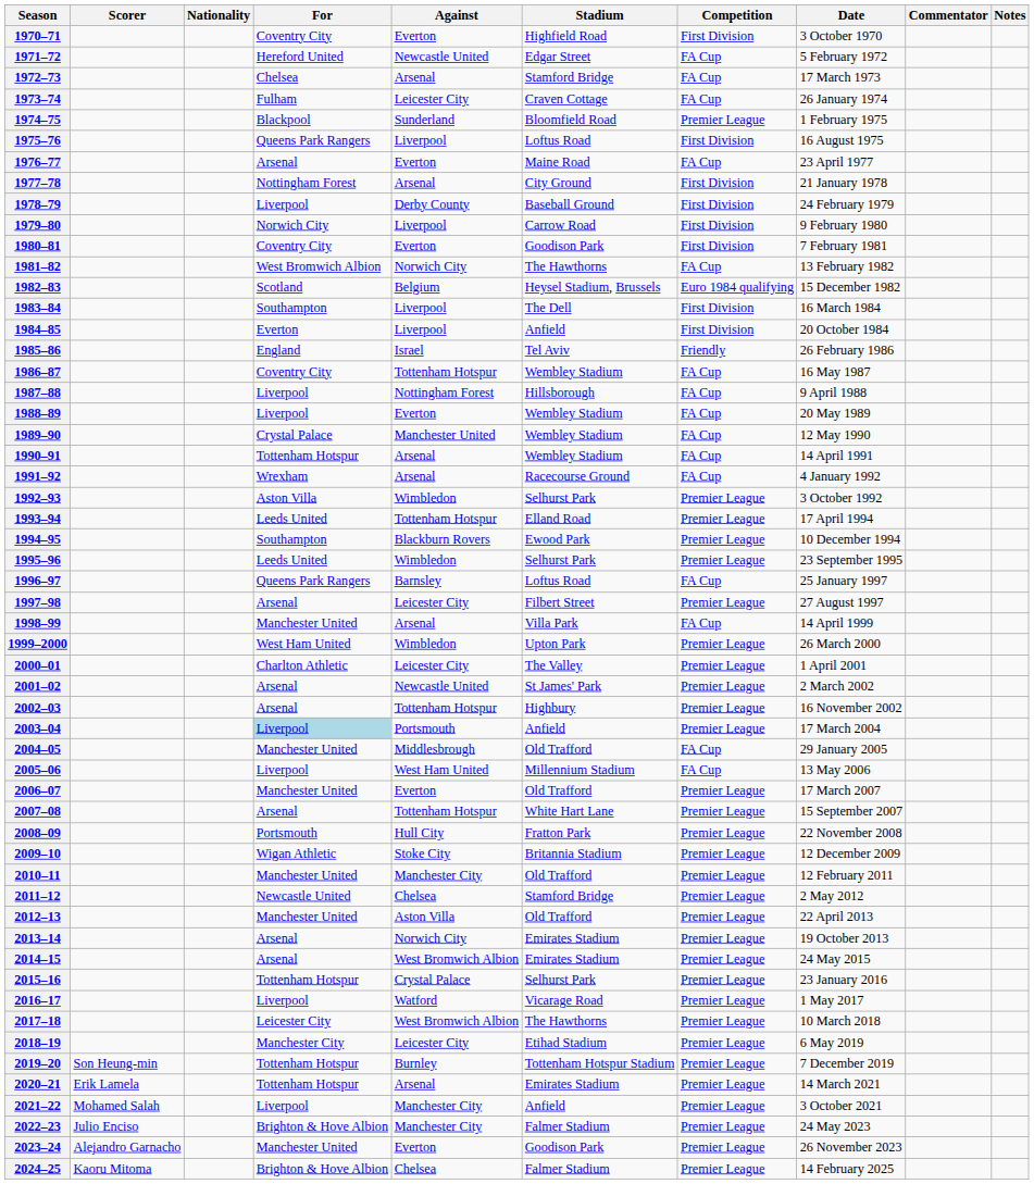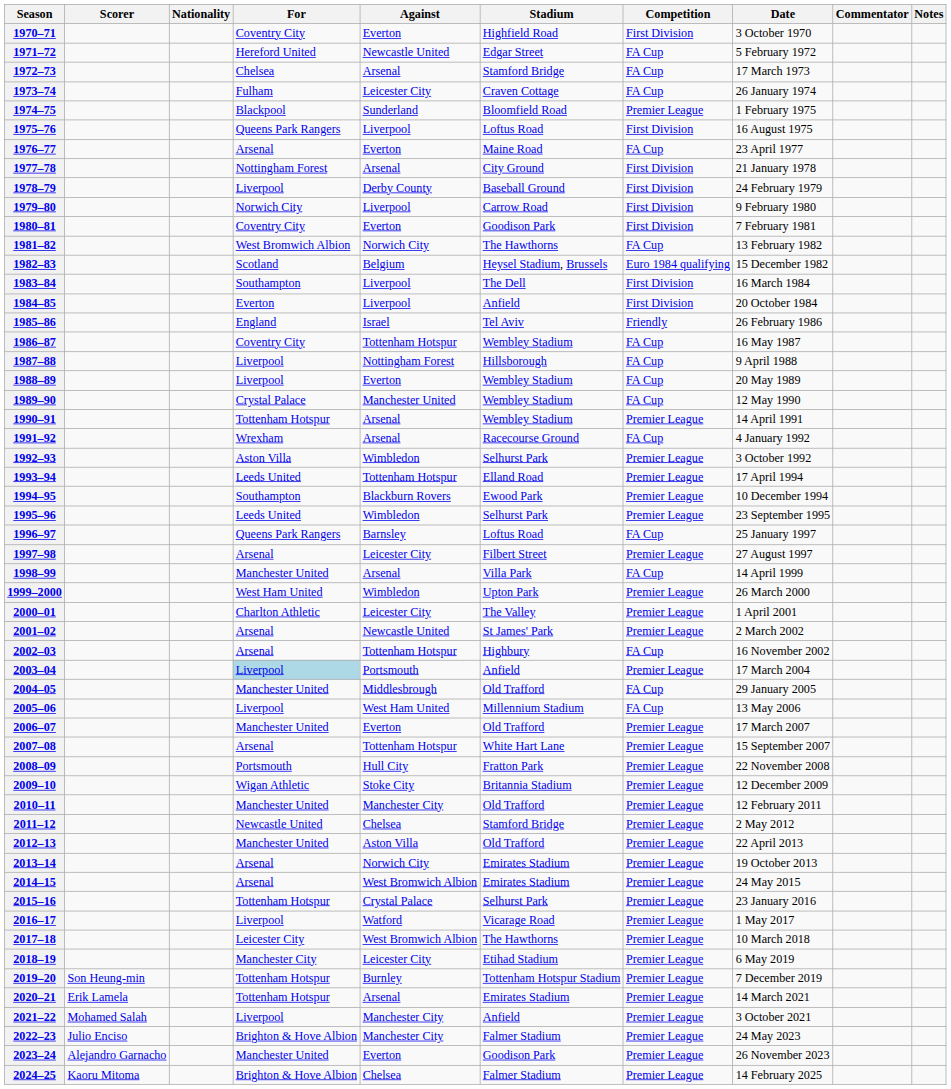1990–91 | Competition: FA Cup -> Premier League
2002–03 | Competition: Premier League -> FA Cup
